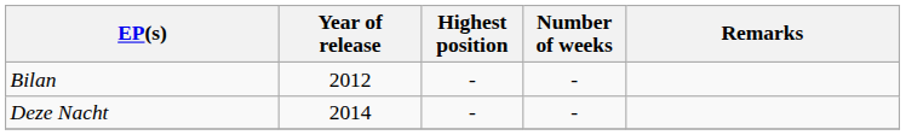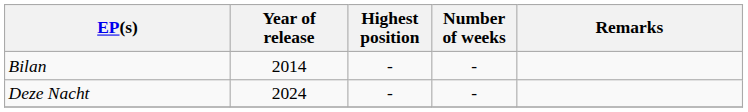Bilan | Year of release: 2012 -> 2014
Deze Nacht | Year of release: 2014 -> 2024
